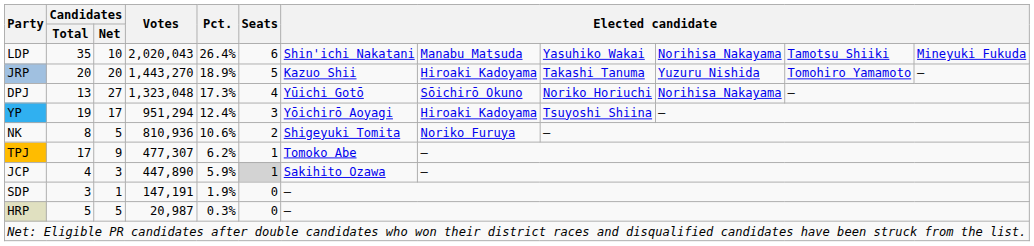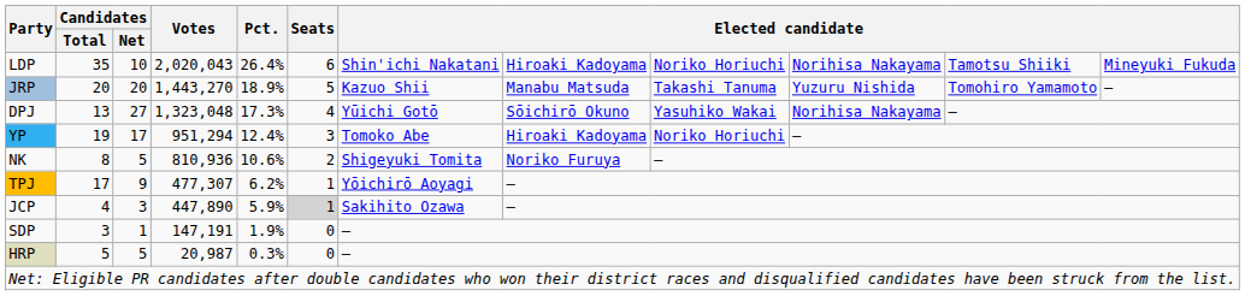LDP | column 8: Manabu Matsuda -> Hiroaki Kadoyama
LDP | column 9: Yasuhiko Wakai -> Noriko Horiuchi
JRP | column 8: Hiroaki Kadoyama -> Manabu Matsuda
DPJ | column 9: Noriko Horiuchi -> Yasuhiko Wakai
YP | column 7: Yōichirō Aoyagi -> Tomoko Abe
YP | column 9: Tsuyoshi Shiina -> Noriko Horiuchi
TPJ | column 7: Tomoko Abe -> Yōichirō Aoyagi
